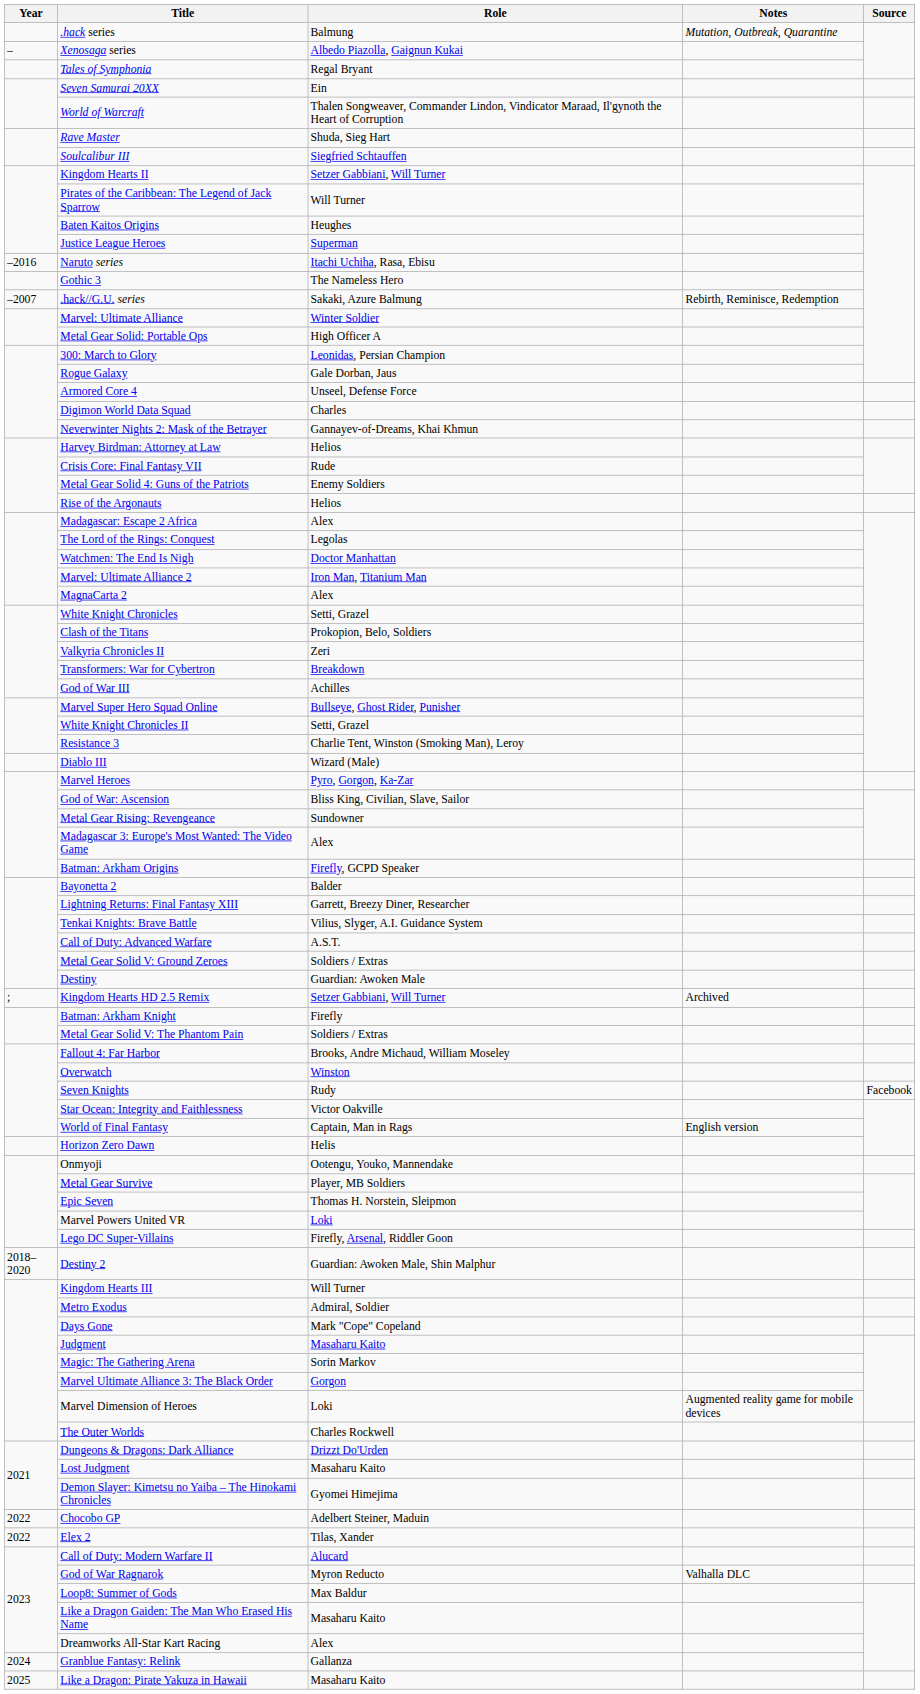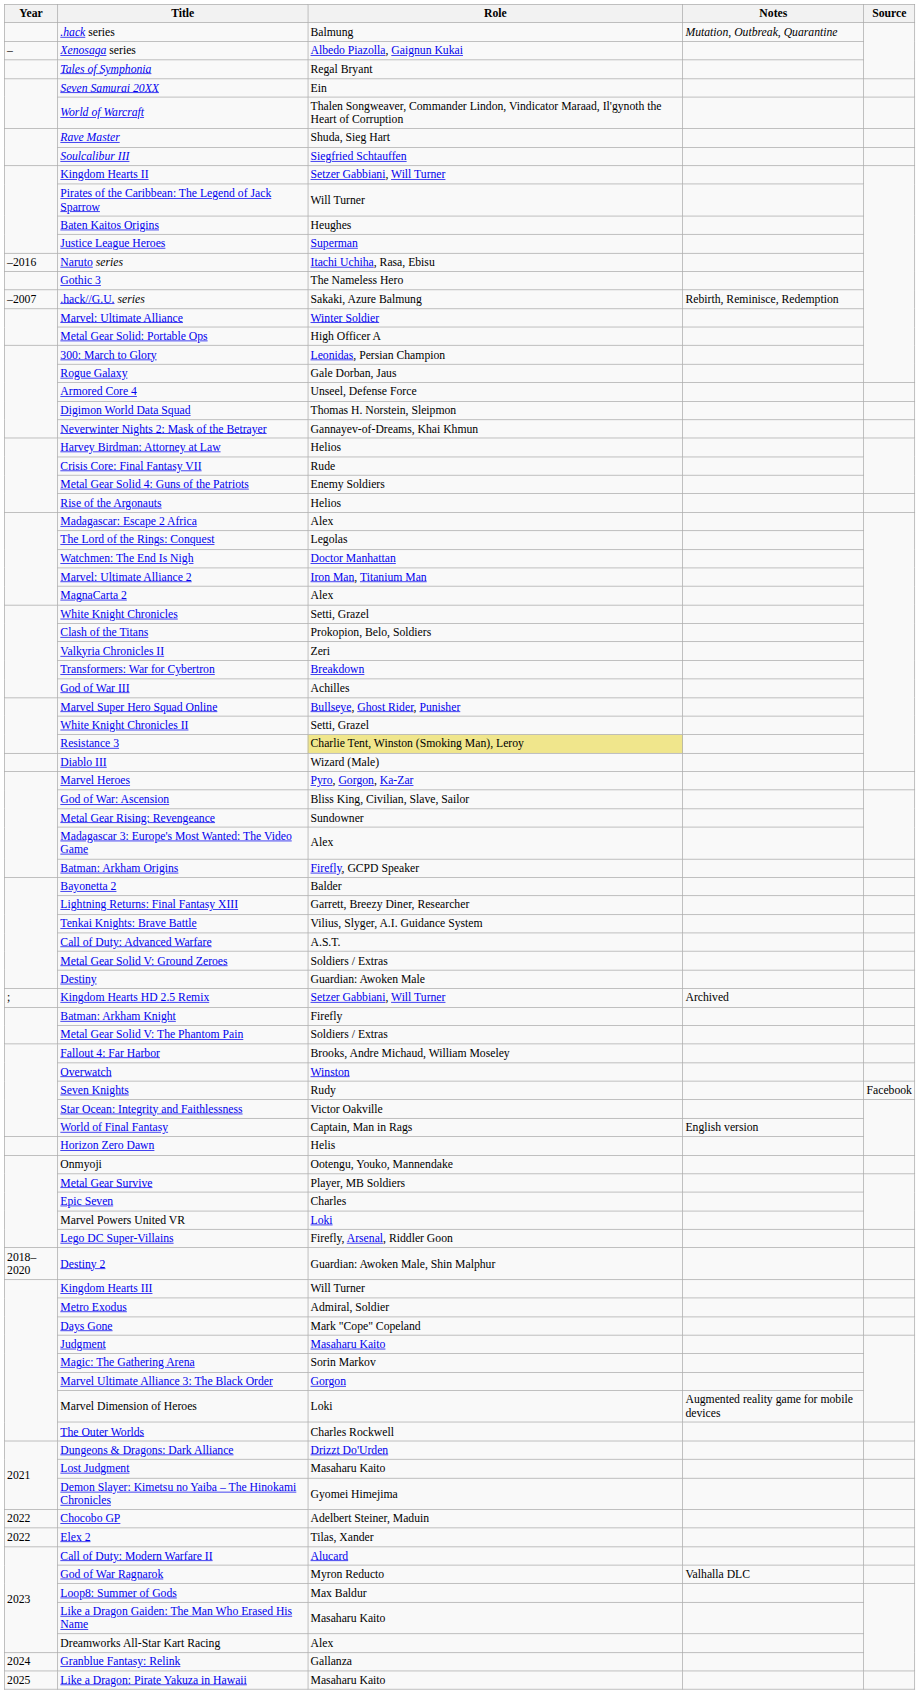Digimon World Data Squad | Role: Charles -> Thomas H. Norstein, Sleipmon
Resistance 3 | Role: no background -> khaki background
Epic Seven | Role: Thomas H. Norstein, Sleipmon -> Charles
